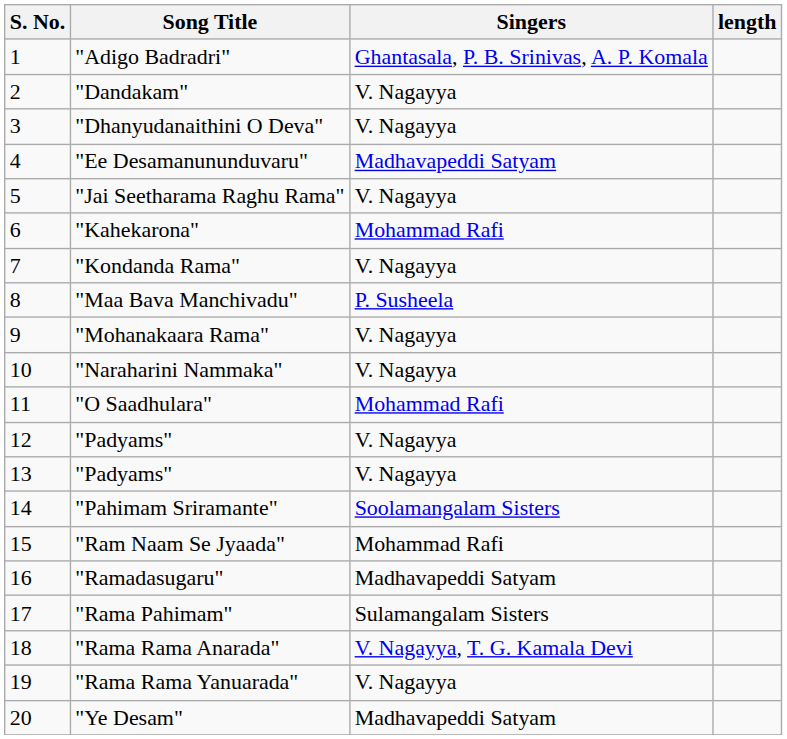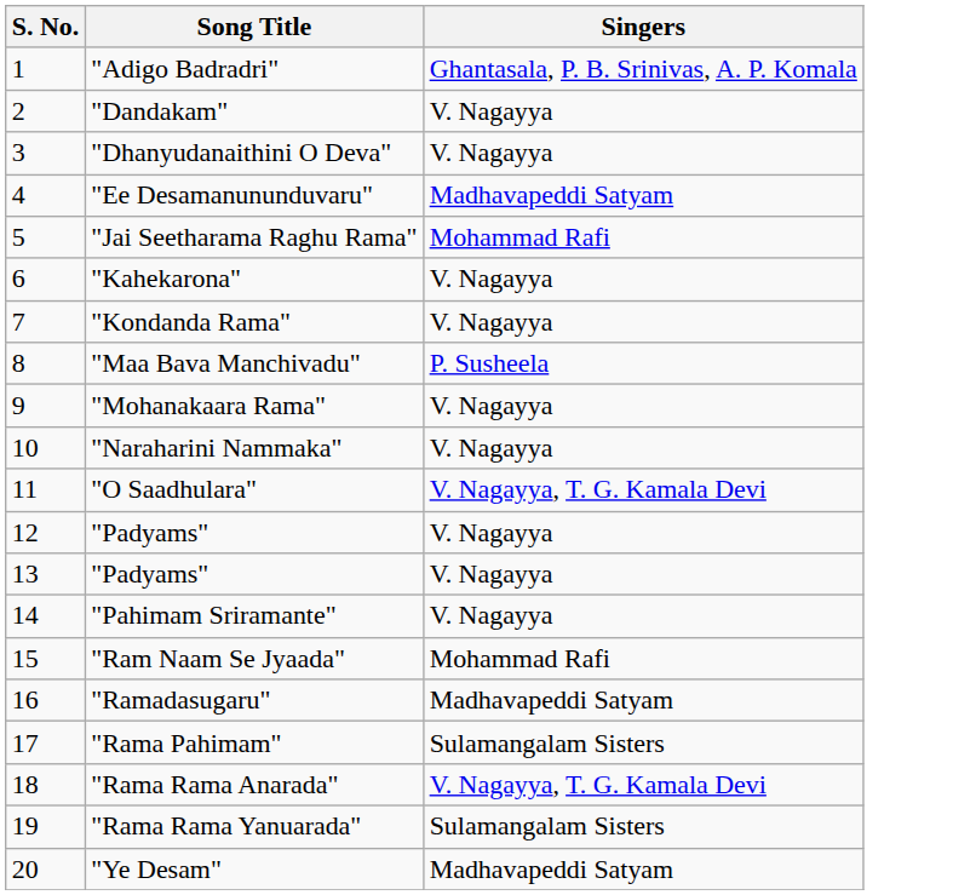- column: length
"Jai Seetharama Raghu Rama" | Singers: V. Nagayya -> Mohammad Rafi
"Kahekarona" | Singers: Mohammad Rafi -> V. Nagayya
"O Saadhulara" | Singers: Mohammad Rafi -> V. Nagayya, T. G. Kamala Devi
"Pahimam Sriramante" | Singers: Soolamangalam Sisters -> V. Nagayya
"Rama Rama Yanuarada" | Singers: V. Nagayya -> Sulamangalam Sisters
